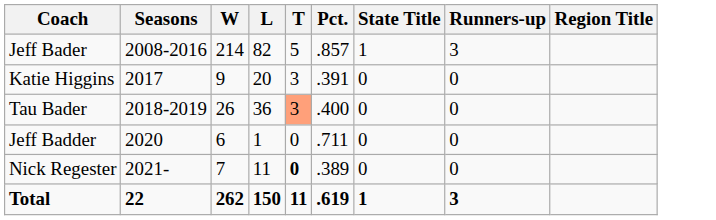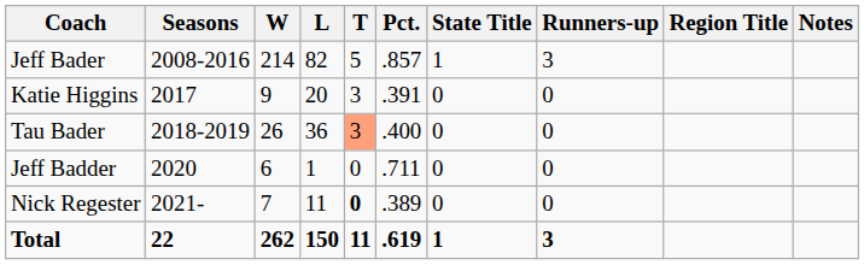+ column: Notes
